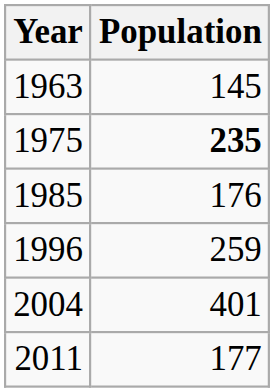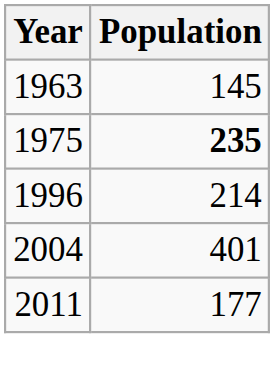- row: 1985 | 176
1996 | Population: 259 -> 214
